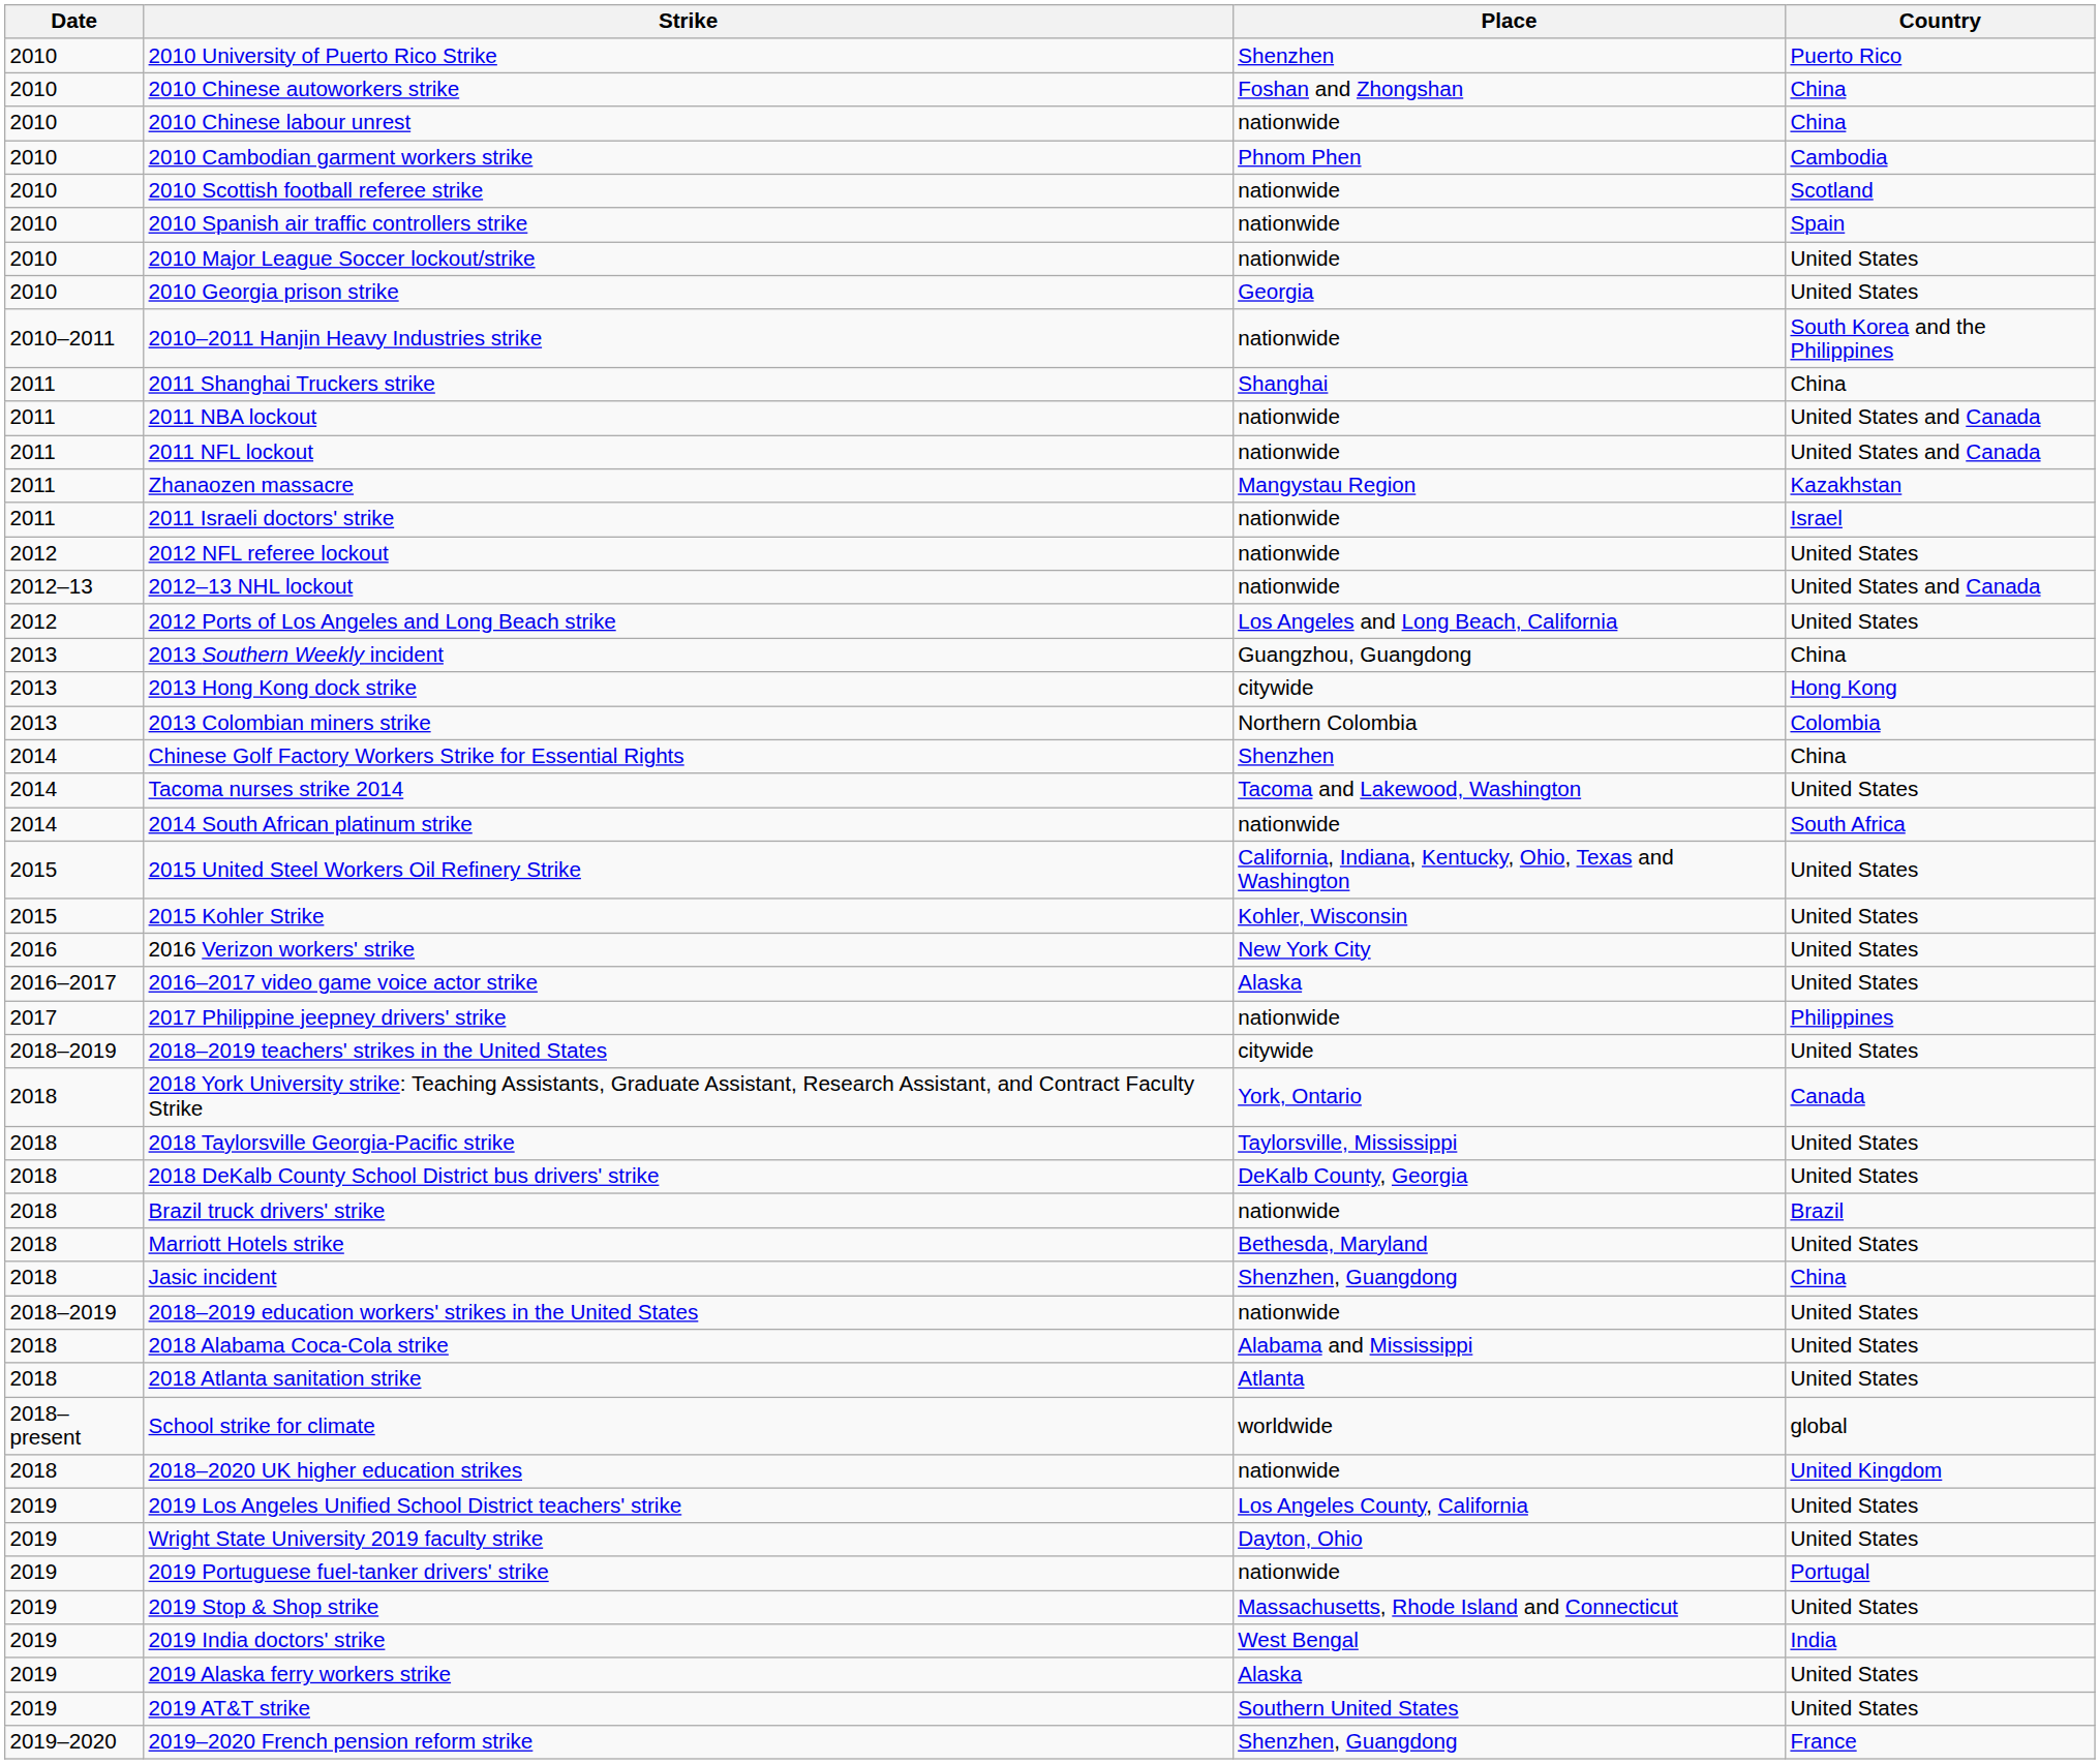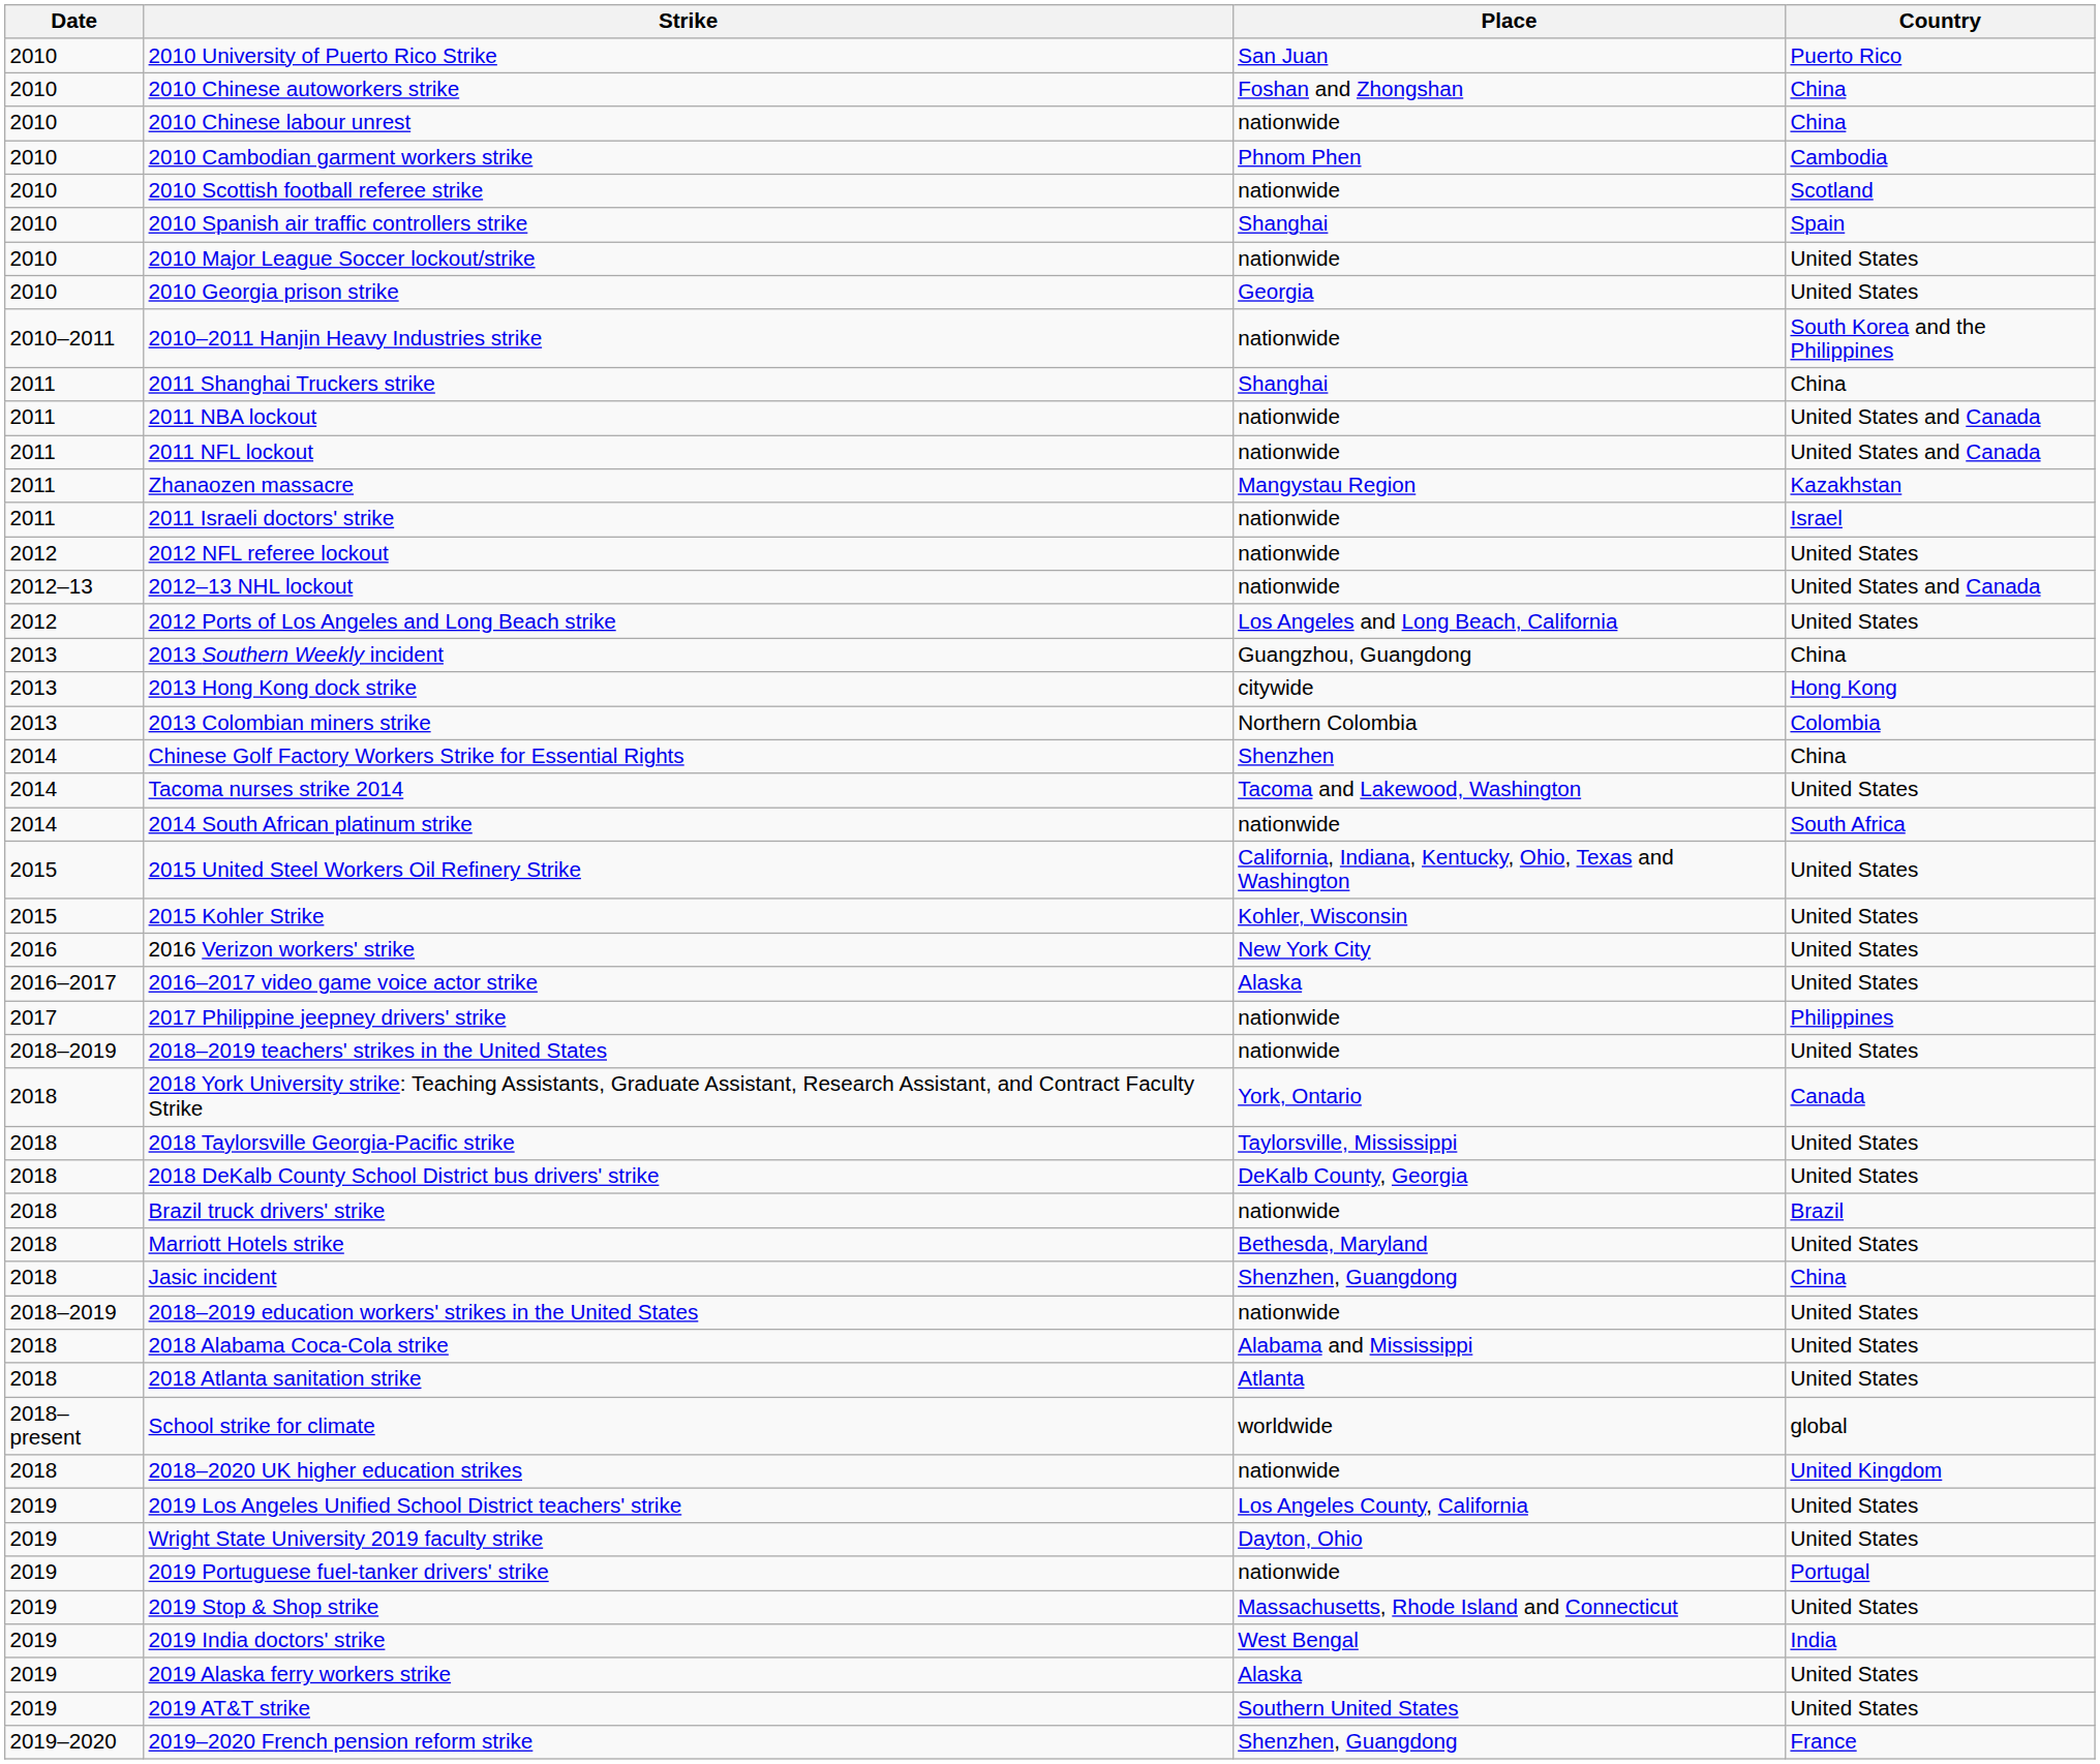2010 University of Puerto Rico Strike | Place: Shenzhen -> San Juan
2010 Spanish air traffic controllers strike | Place: nationwide -> Shanghai
2018–2019 teachers' strikes in the United States | Place: citywide -> nationwide
